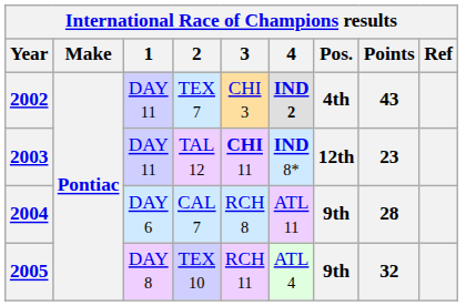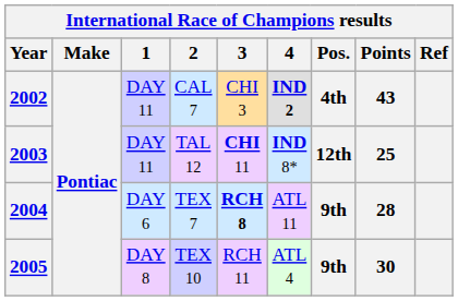2002 | 2: TEX 7 -> CAL 7
2003 | Points: 23 -> 25
2004 | 2: CAL 7 -> TEX 7
2004 | 3: normal -> bold
2005 | Points: 32 -> 30
